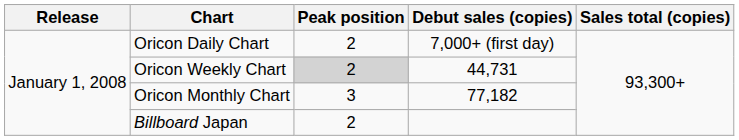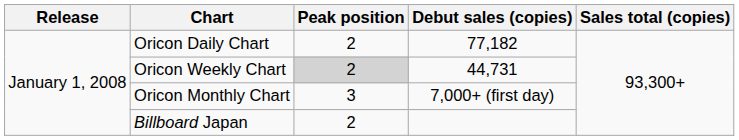Oricon Daily Chart | Debut sales (copies): 7,000+ (first day) -> 77,182
Oricon Monthly Chart | Debut sales (copies): 77,182 -> 7,000+ (first day)
